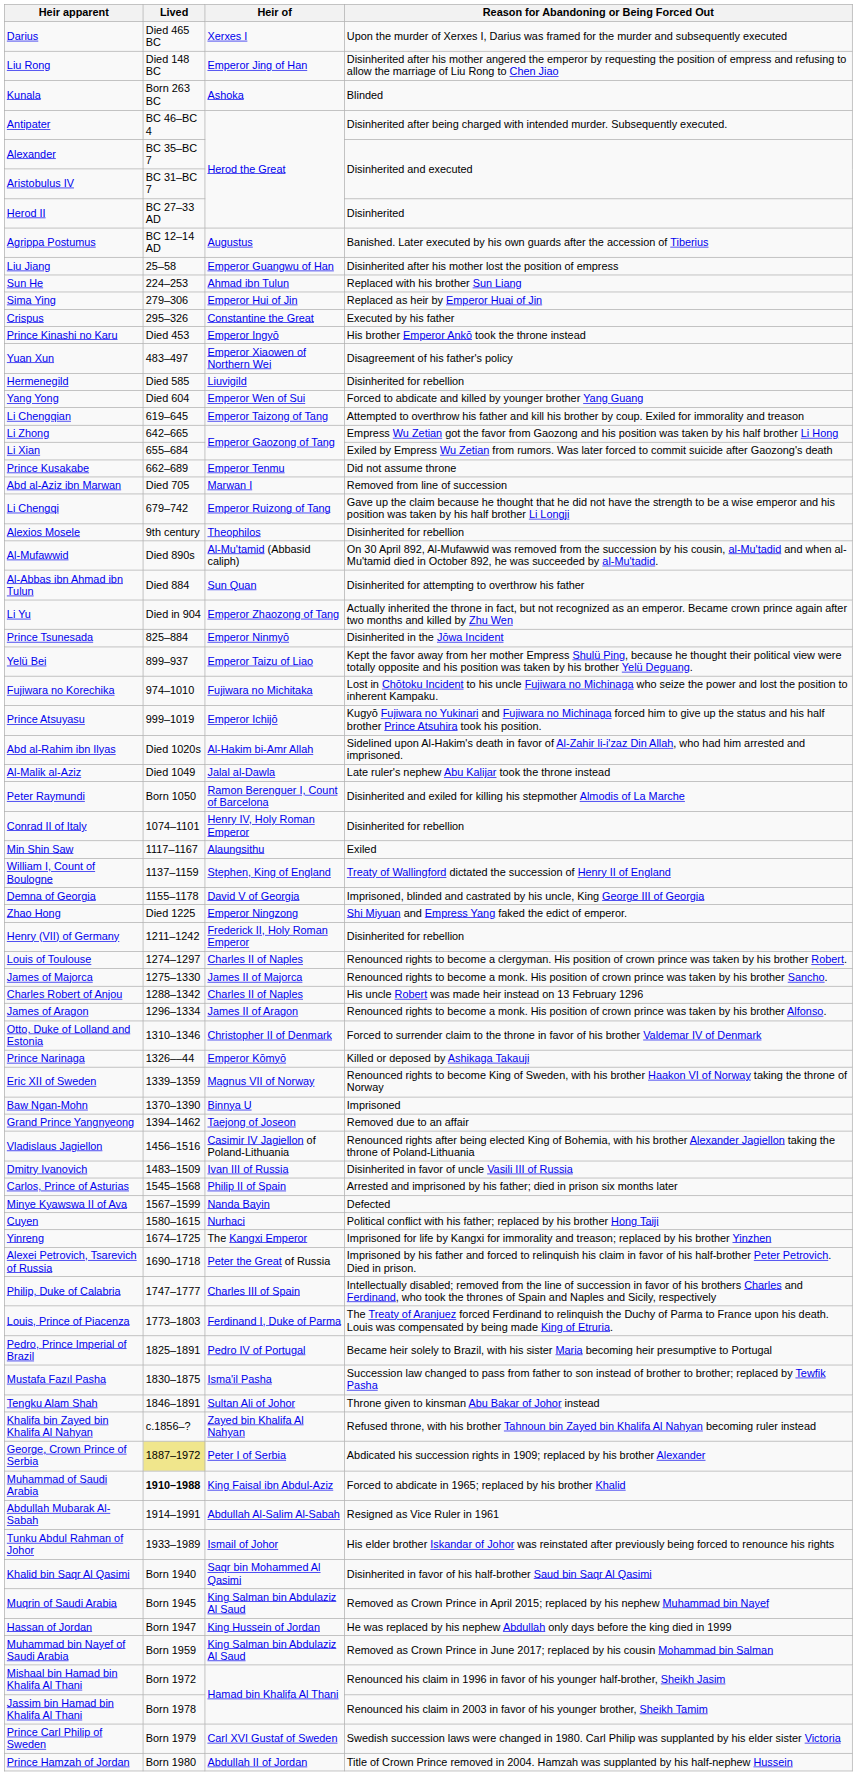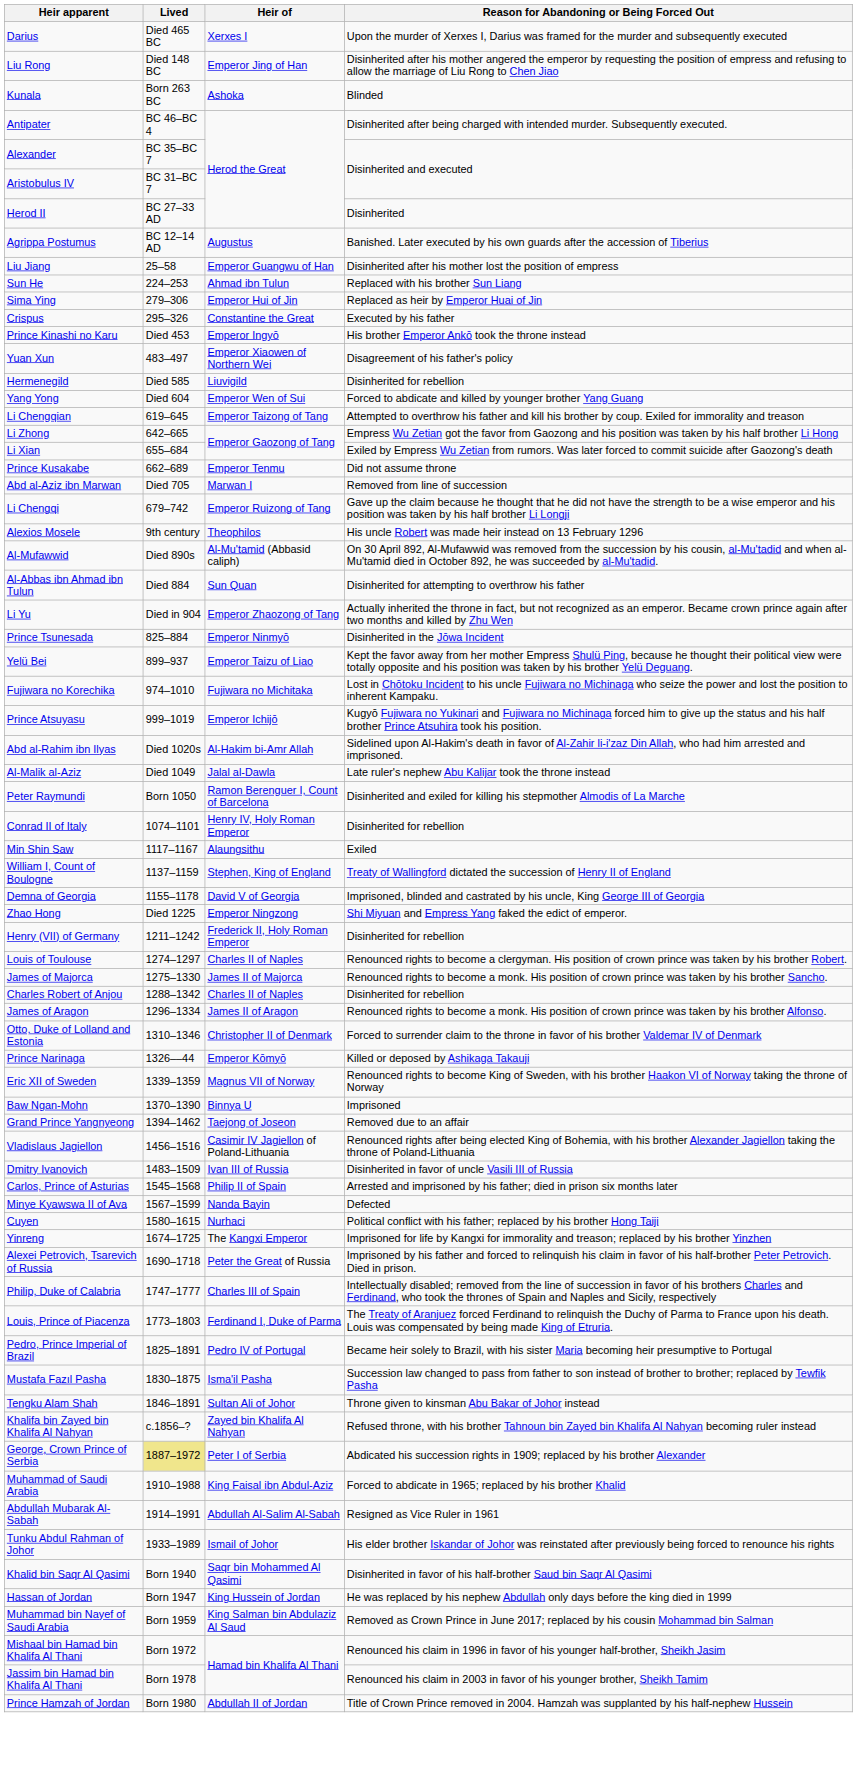Alexios Mosele | Reason for Abandoning or Being Forced Out: Disinherited for rebellion -> His uncle Robert was made heir instead on 13 February 1296
Charles Robert of Anjou | Reason for Abandoning or Being Forced Out: His uncle Robert was made heir instead on 13 February 1296 -> Disinherited for rebellion
Muhammad of Saudi Arabia | Lived: bold -> normal
- row: Muqrin of Saudi Arabia | Born 1945 | King Salman bin Abdulaziz Al Saud | Removed as Crown Prince in April 2015; replaced by his nephew Muhammad bin Nayef
- row: Prince Carl Philip of Sweden | Born 1979 | Carl XVI Gustaf of Sweden | Swedish succession laws were changed in 1980. Carl Philip was supplanted by his elder sister Victoria
